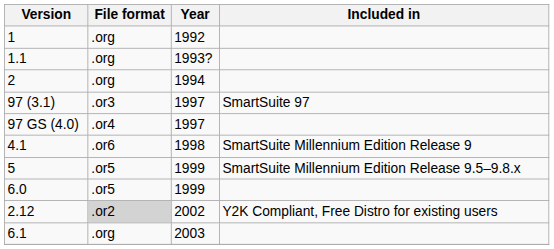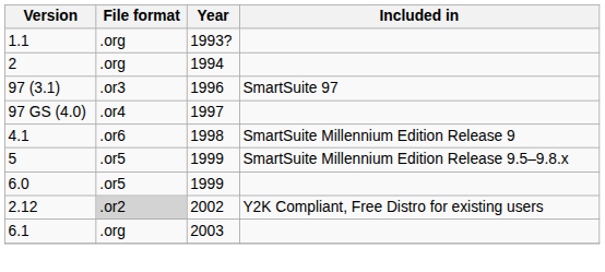- row: 1 | .org | 1992
97 (3.1) | Year: 1997 -> 1996
